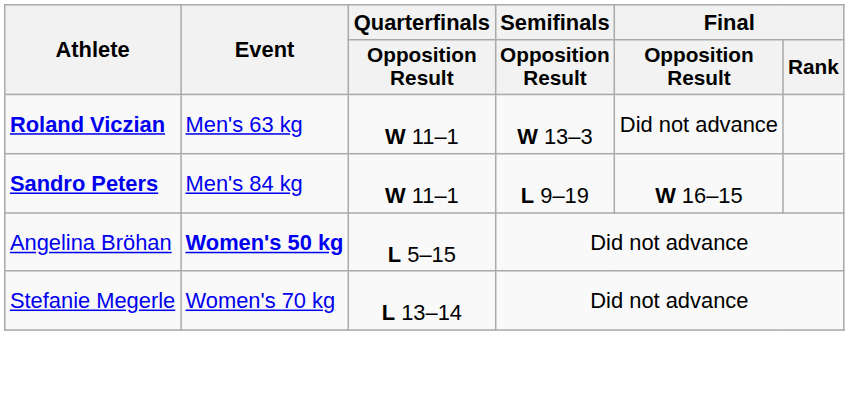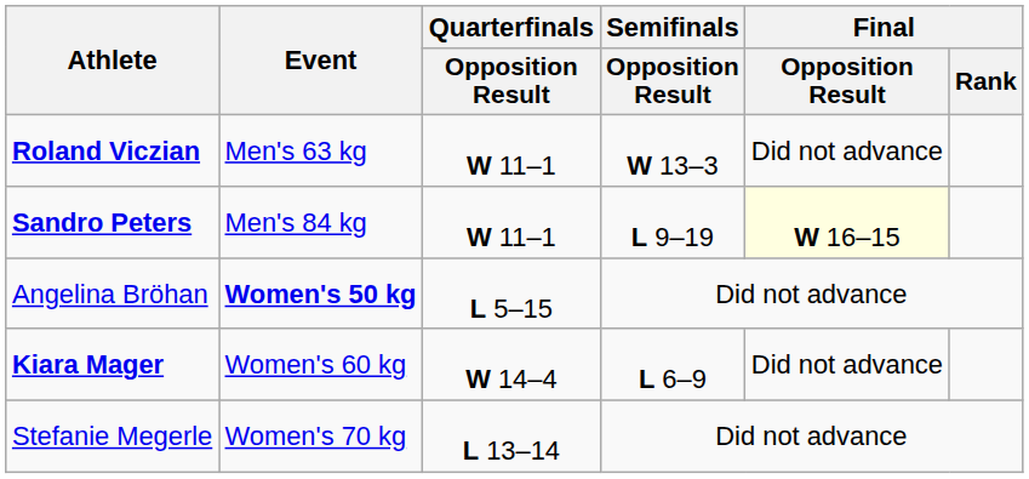Sandro Peters | Final / Opposition Result: no background -> lightyellow background
+ row: Kiara Mager | Women's 60 kg | W 14–4 | L 6–9 | Did not advance
